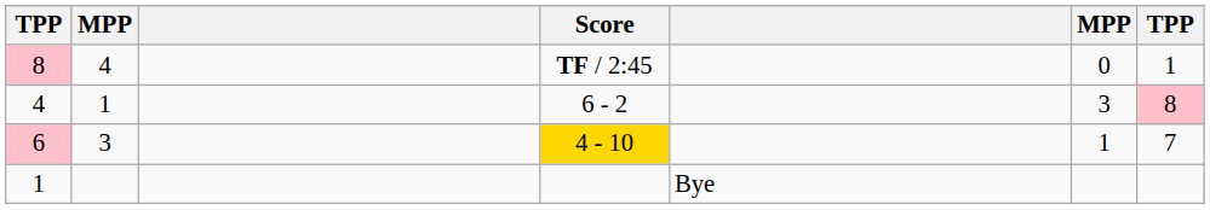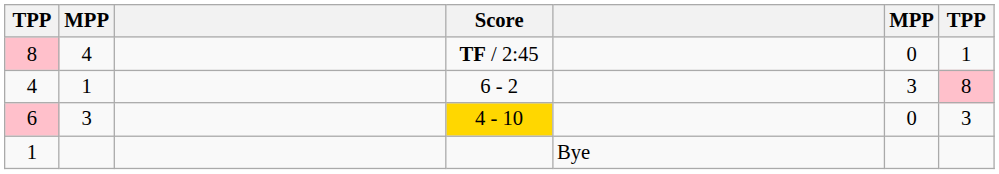6 | column 6: 1 -> 0
6 | column 7: 7 -> 3
